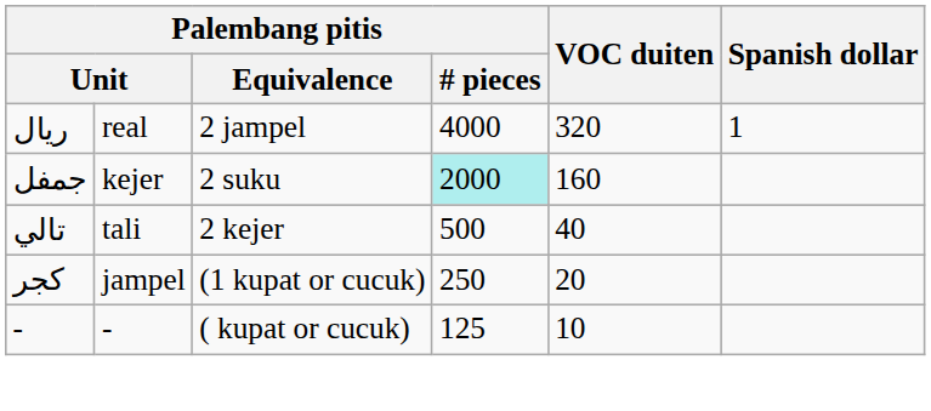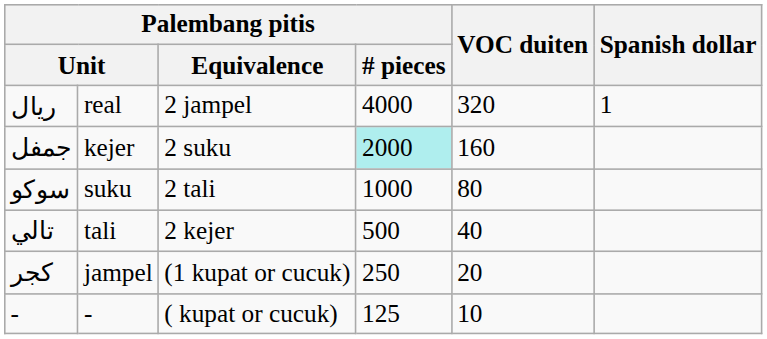+ row: سوكو | suku | 2 tali | 1000 | 80
